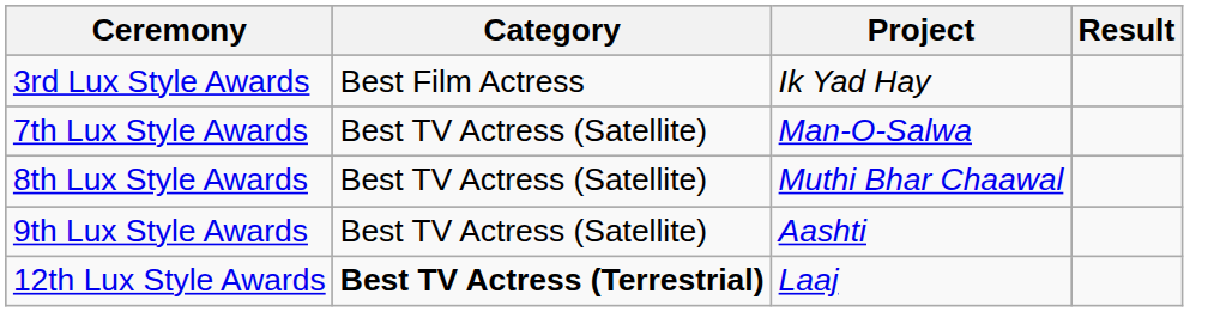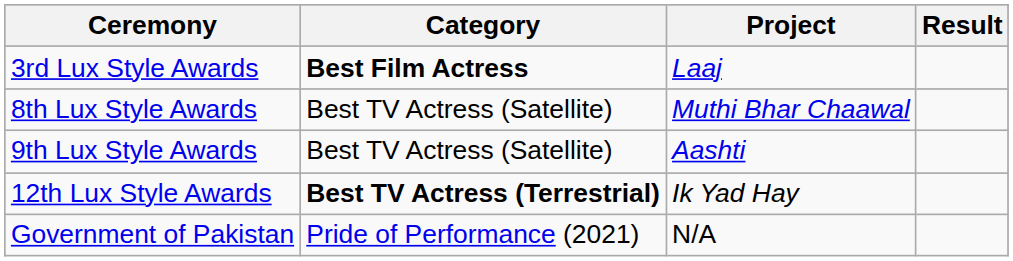3rd Lux Style Awards | Category: normal -> bold
3rd Lux Style Awards | Project: Ik Yad Hay -> Laaj
- row: 7th Lux Style Awards | Best TV Actress (Satellite) | Man-O-Salwa
12th Lux Style Awards | Project: Laaj -> Ik Yad Hay
+ row: Government of Pakistan | Pride of Performance (2021) | N/A
